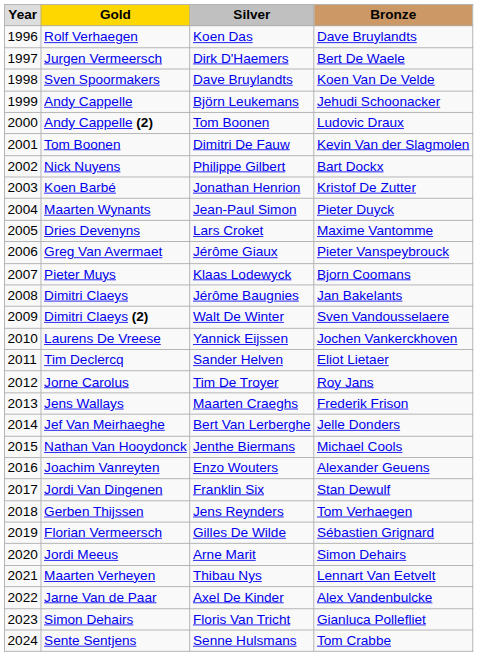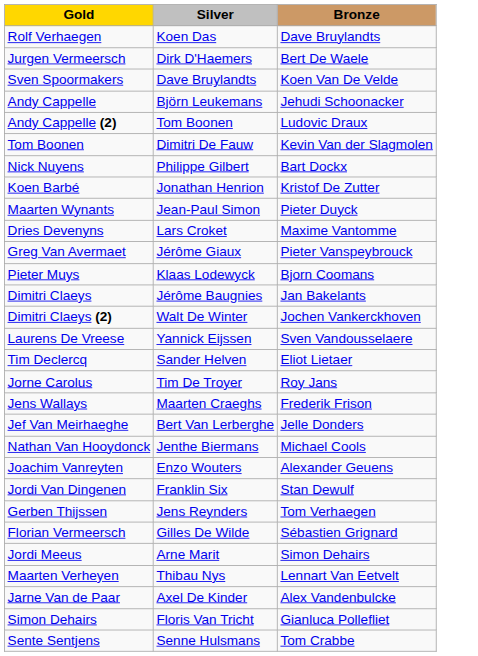- column: Year | 1996 | 1997 | 1998 | 1999 | 2000 | 2001 | 2002 | 2003 | 2004 | 2005 | 2006 | 2007 | 2008 | 2009 | 2010 | 2011 | 2012 | 2013 | 2014 | 2015 | 2016 | 2017 | 2018 | 2019 | 2020 | 2021 | 2022 | 2023 | 2024
Dimitri Claeys (2) | Bronze: Sven Vandousselaere -> Jochen Vankerckhoven
Laurens De Vreese | Bronze: Jochen Vankerckhoven -> Sven Vandousselaere
